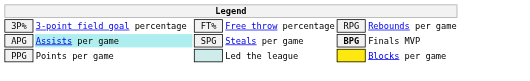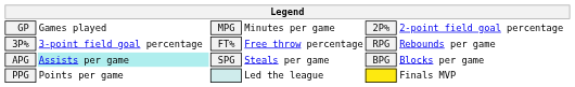+ row: GP | Games played | MPG | Minutes per game | 2P% | 2-point field goal percentage
APG | column 5: bold -> normal
APG | column 6: Finals MVP -> Blocks per game
PPG | column 6: Blocks per game -> Finals MVP
